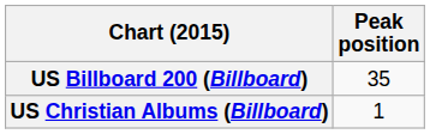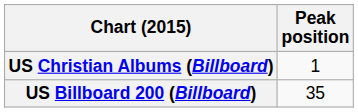rows swapped: US Billboard 200 (Billboard) <-> US Christian Albums (Billboard)
